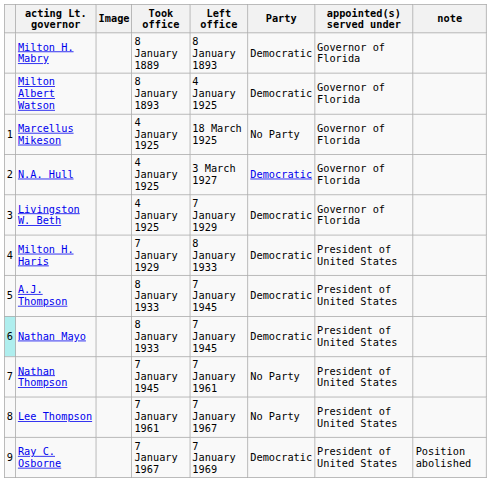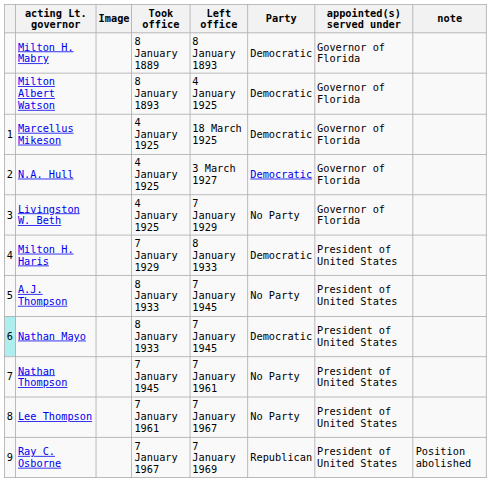Marcellus Mikeson | Party: No Party -> Democratic
Livingston W. Beth | Party: Democratic -> No Party
A.J. Thompson | Party: Democratic -> No Party
Ray C. Osborne | Party: Democratic -> Republican
